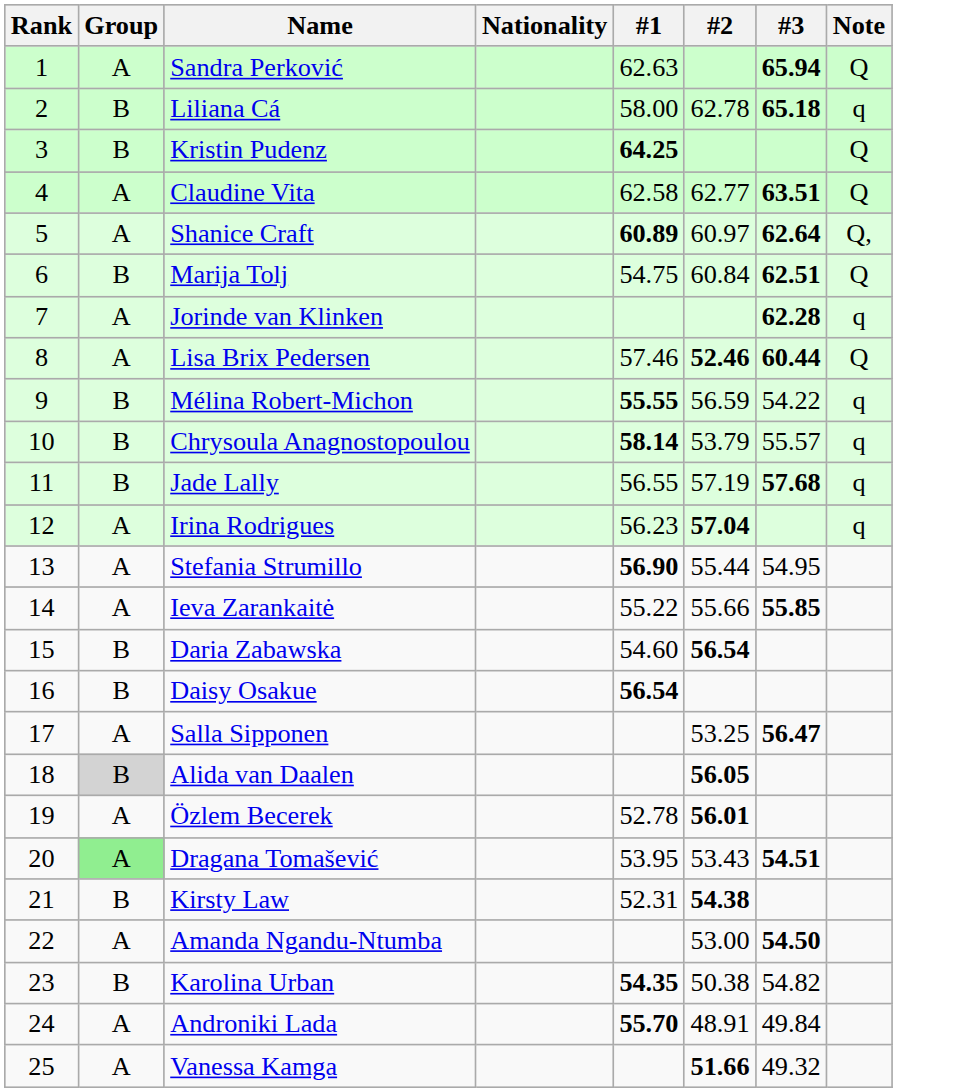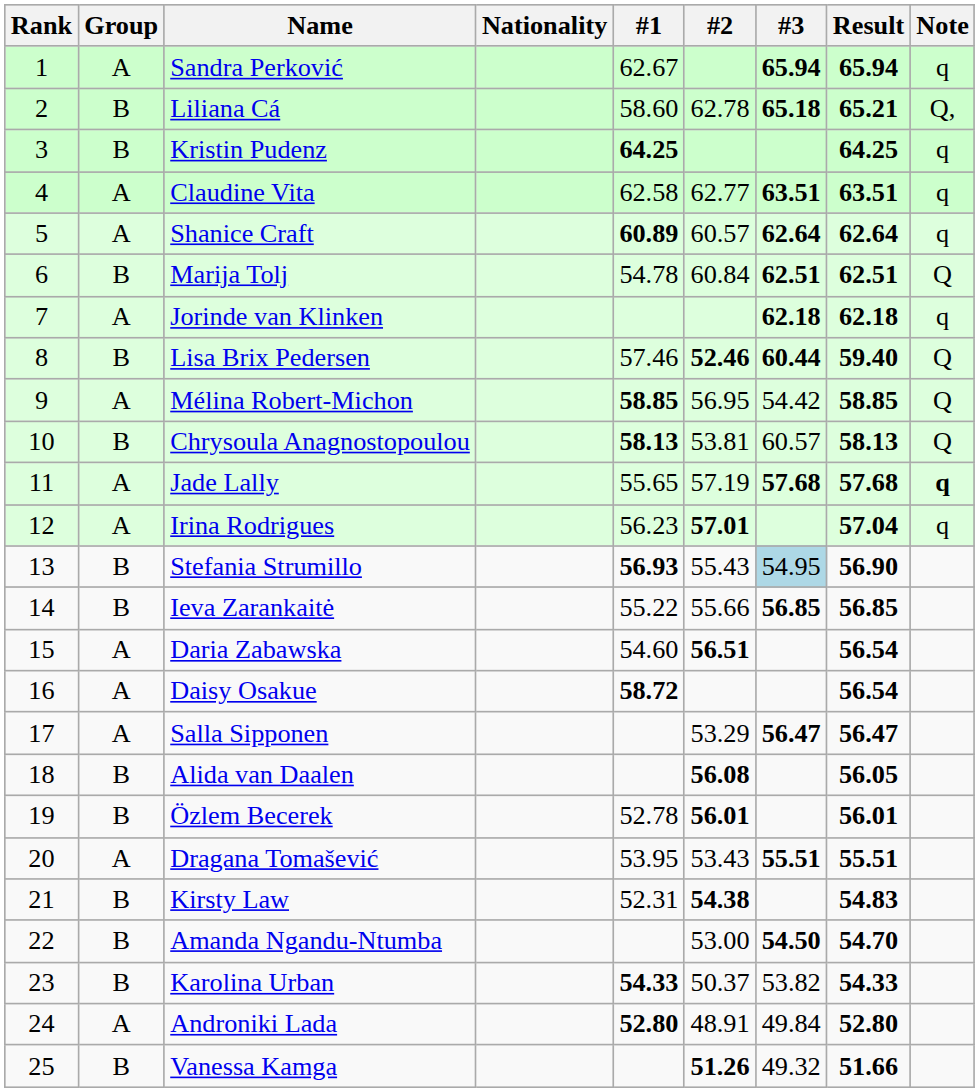+ column: Result | 65.94 | 65.21 | 64.25 | 63.51 | 62.64 | 62.51 | 62.18 | 59.40 | 58.85 | 58.13 | 57.68 | 57.04 | 56.90 | 56.85 | 56.54 | 56.54 | 56.47 | 56.05 | 56.01 | 55.51 | 54.83 | 54.70 | 54.33 | 52.80 | 51.66
Sandra Perković | #1: 62.63 -> 62.67
Sandra Perković | Note: Q -> q
Liliana Cá | #1: 58.00 -> 58.60
Liliana Cá | Note: q -> Q,
Kristin Pudenz | Note: Q -> q
Claudine Vita | Note: Q -> q
Shanice Craft | #2: 60.97 -> 60.57
Shanice Craft | Note: Q, -> q
Marija Tolj | #1: 54.75 -> 54.78
Jorinde van Klinken | #3: 62.28 -> 62.18
Lisa Brix Pedersen | Group: A -> B
Mélina Robert-Michon | Group: B -> A
Mélina Robert-Michon | #1: 55.55 -> 58.85
Mélina Robert-Michon | #2: 56.59 -> 56.95
Mélina Robert-Michon | #3: 54.22 -> 54.42
Mélina Robert-Michon | Note: q -> Q
Chrysoula Anagnostopoulou | #1: 58.14 -> 58.13
Chrysoula Anagnostopoulou | #2: 53.79 -> 53.81
Chrysoula Anagnostopoulou | #3: 55.57 -> 60.57
Chrysoula Anagnostopoulou | Note: q -> Q
Jade Lally | Group: B -> A
Jade Lally | #1: 56.55 -> 55.65
Jade Lally | Note: normal -> bold
Irina Rodrigues | #2: 57.04 -> 57.01
Stefania Strumillo | Group: A -> B
Stefania Strumillo | #1: 56.90 -> 56.93
Stefania Strumillo | #2: 55.44 -> 55.43
Stefania Strumillo | #3: no background -> lightblue background
Ieva Zarankaitė | Group: A -> B
Ieva Zarankaitė | #3: 55.85 -> 56.85
Daria Zabawska | Group: B -> A
Daria Zabawska | #2: 56.54 -> 56.51
Daisy Osakue | Group: B -> A
Daisy Osakue | #1: 56.54 -> 58.72
Salla Sipponen | #2: 53.25 -> 53.29
Alida van Daalen | Group: lightgrey background -> no background
Alida van Daalen | #2: 56.05 -> 56.08
Özlem Becerek | Group: A -> B
Dragana Tomašević | Group: lightgreen background -> no background
Dragana Tomašević | #3: 54.51 -> 55.51
Amanda Ngandu-Ntumba | Group: A -> B
Karolina Urban | #1: 54.35 -> 54.33
Karolina Urban | #2: 50.38 -> 50.37
Karolina Urban | #3: 54.82 -> 53.82
Androniki Lada | #1: 55.70 -> 52.80
Vanessa Kamga | Group: A -> B
Vanessa Kamga | #2: 51.66 -> 51.26
